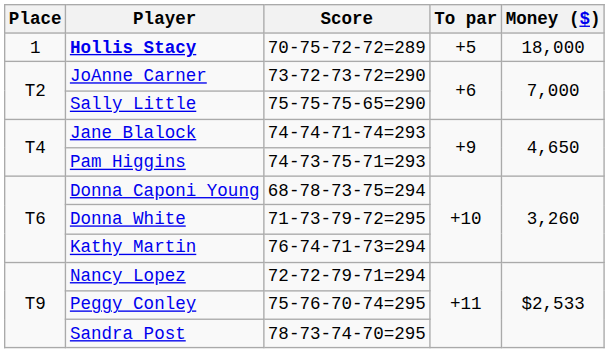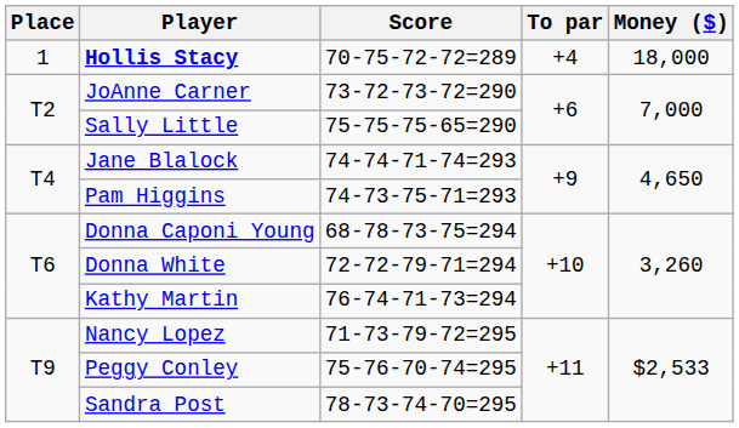Hollis Stacy | To par: +5 -> +4
Donna White | Score: 71-73-79-72=295 -> 72-72-79-71=294
Nancy Lopez | Score: 72-72-79-71=294 -> 71-73-79-72=295
